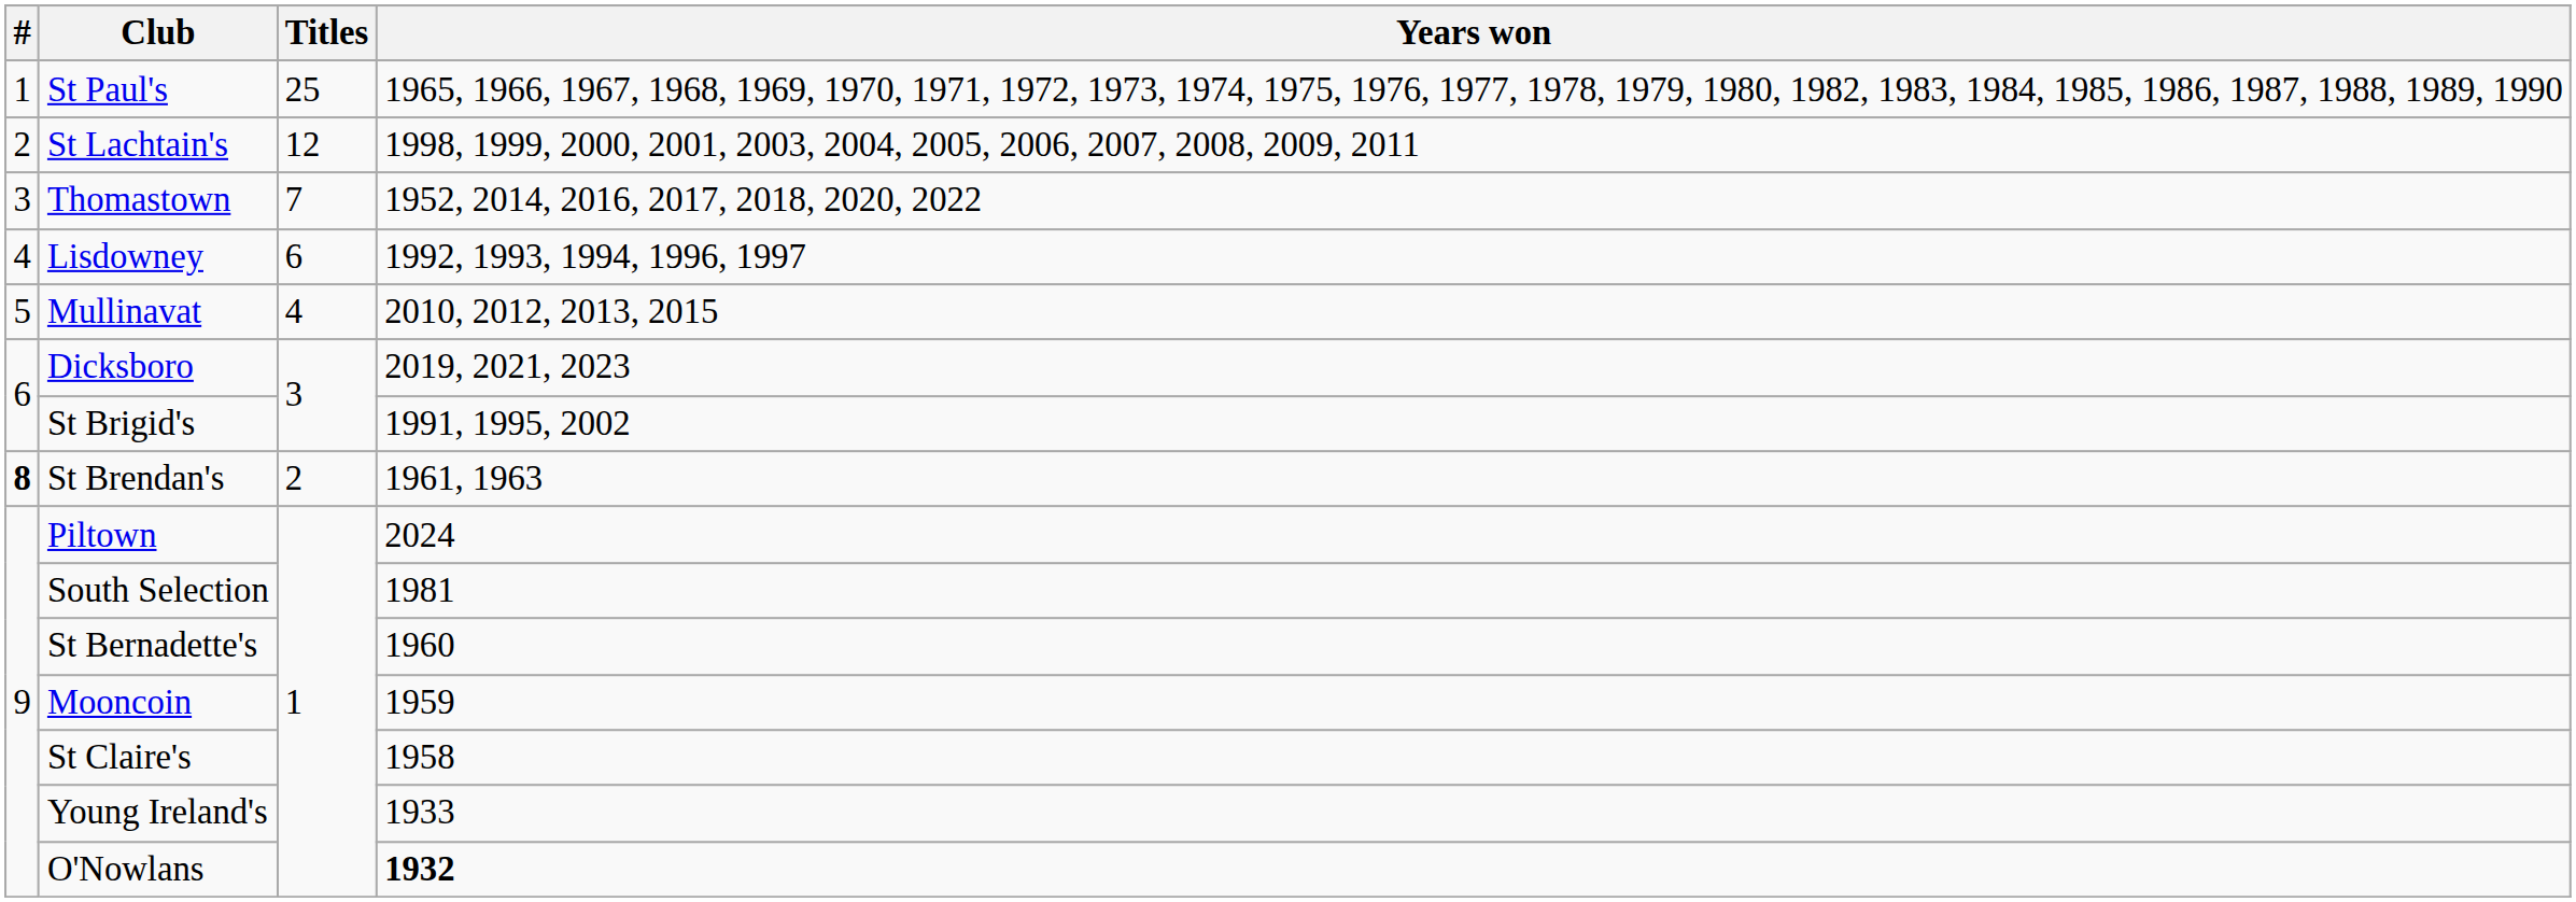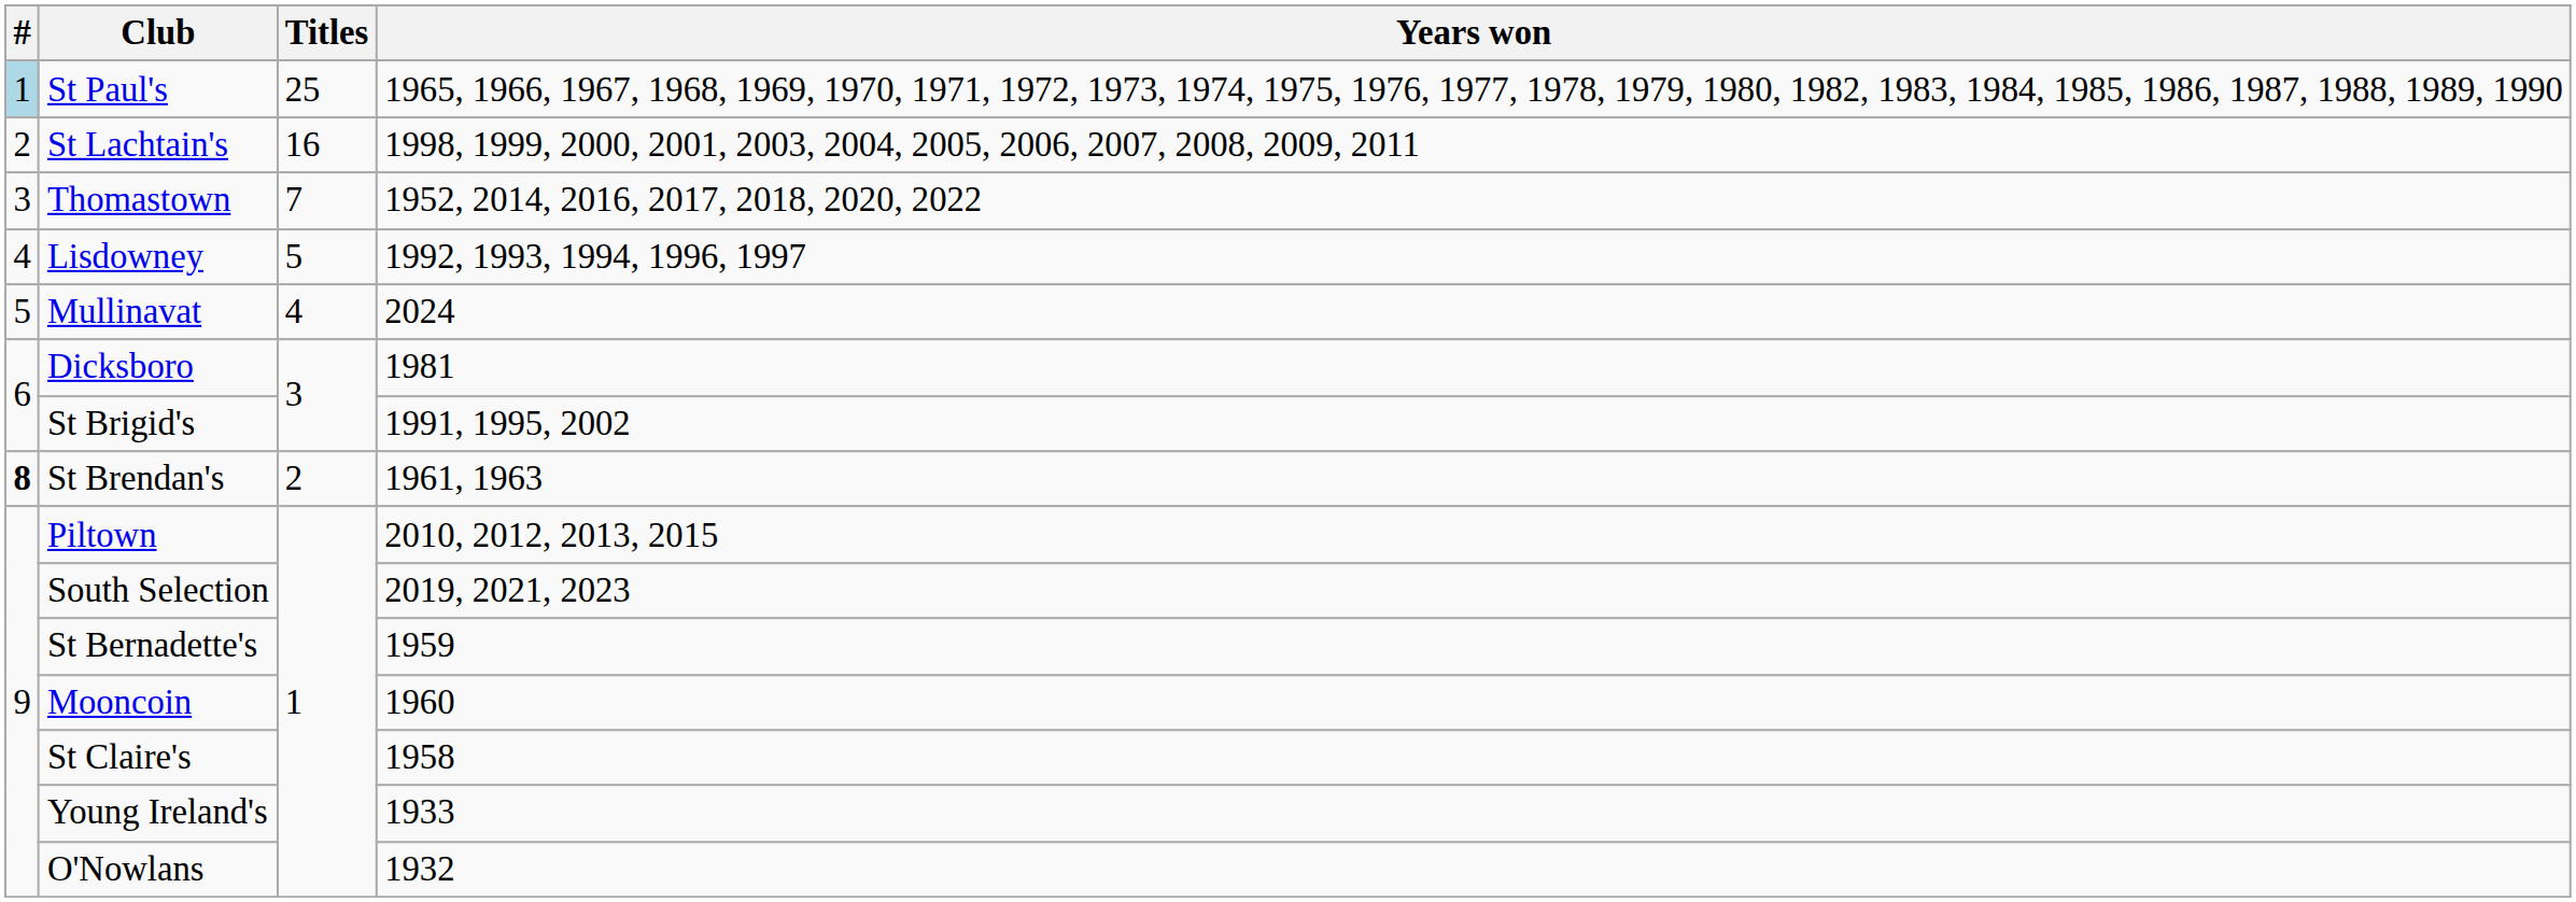St Paul's | #: no background -> lightblue background
St Lachtain's | Titles: 12 -> 16
Lisdowney | Titles: 6 -> 5
Mullinavat | Years won: 2010, 2012, 2013, 2015 -> 2024
Dicksboro | Years won: 2019, 2021, 2023 -> 1981
Piltown | Years won: 2024 -> 2010, 2012, 2013, 2015
South Selection | Years won: 1981 -> 2019, 2021, 2023
St Bernadette's | Years won: 1960 -> 1959
Mooncoin | Years won: 1959 -> 1960
O'Nowlans | Years won: bold -> normal
